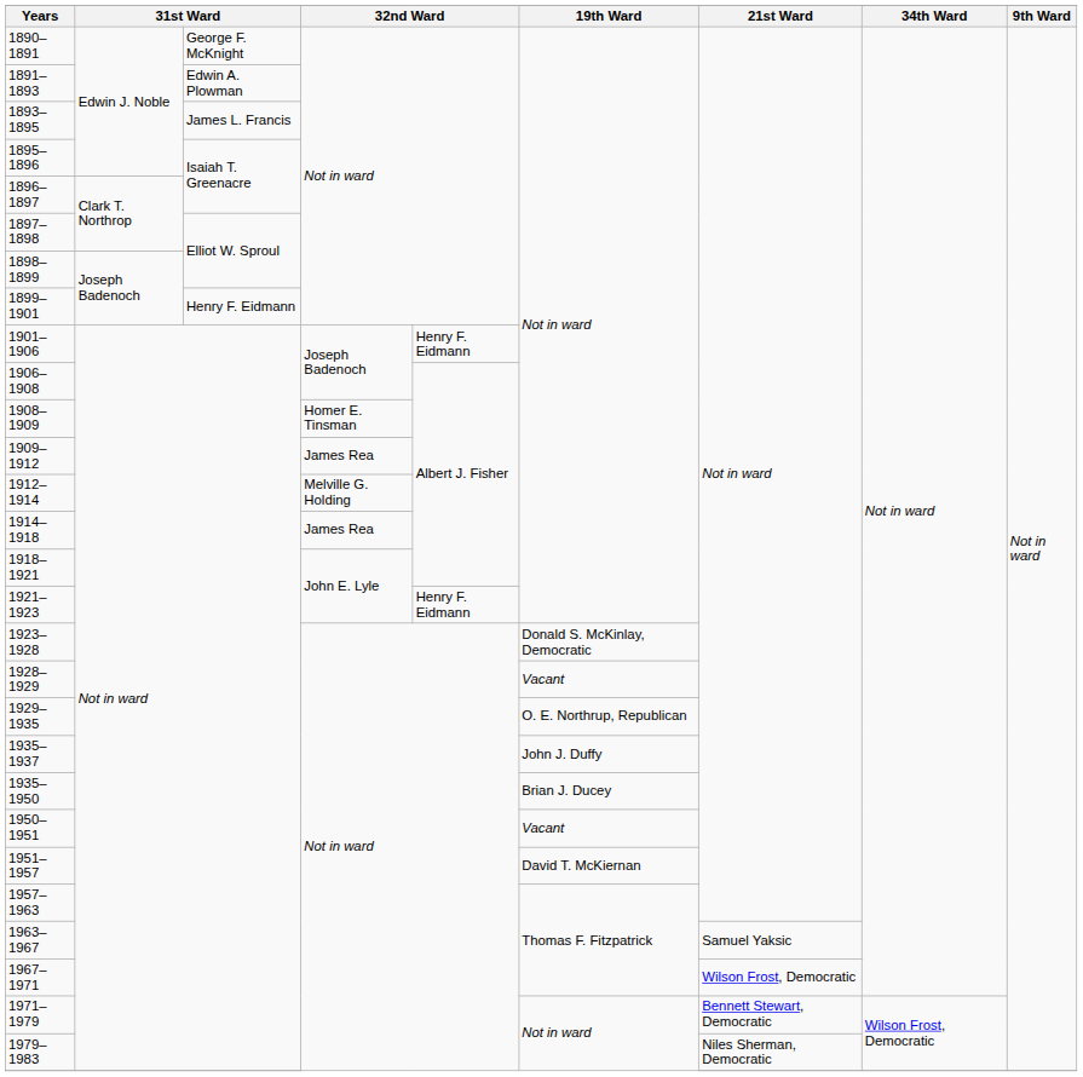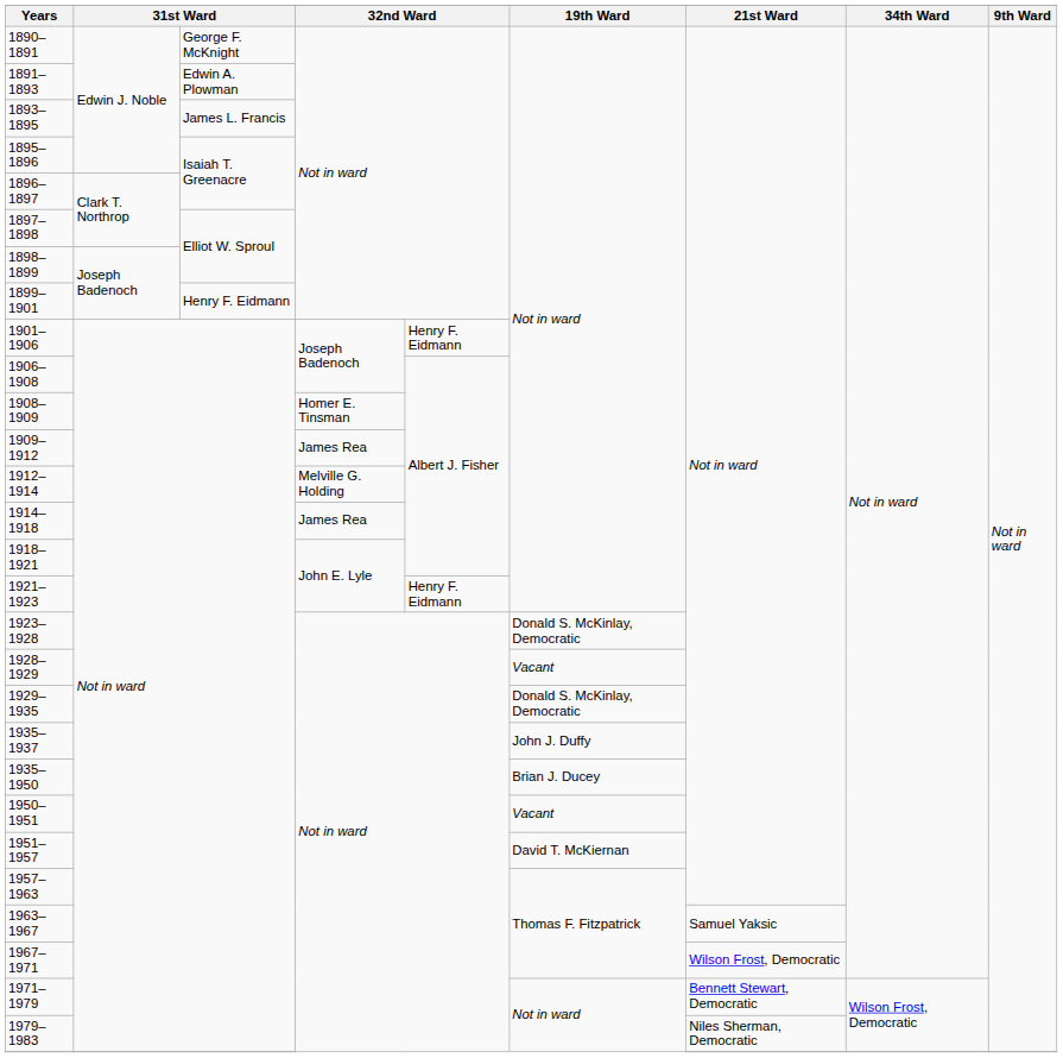1929–1935 | 19th Ward: O. E. Northrup, Republican -> Donald S. McKinlay, Democratic
